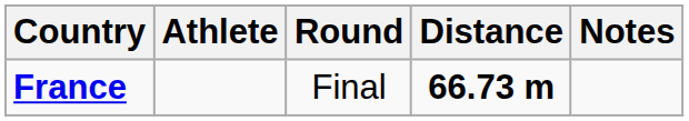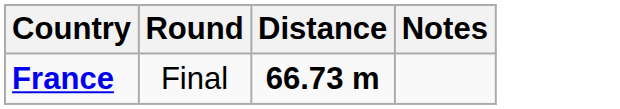- column: Athlete
